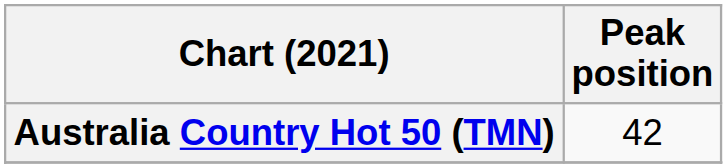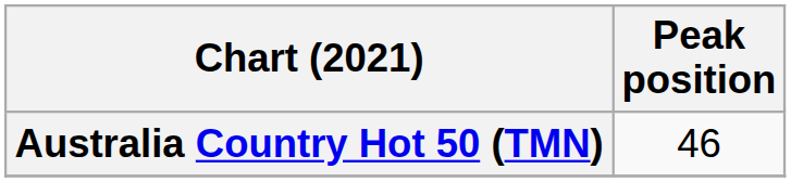Australia Country Hot 50 (TMN) | Peak position: 42 -> 46
